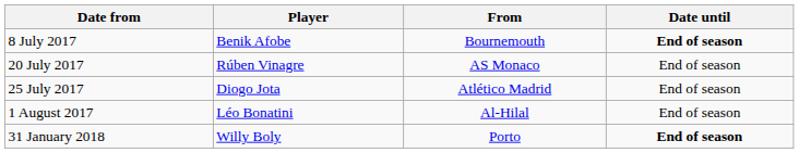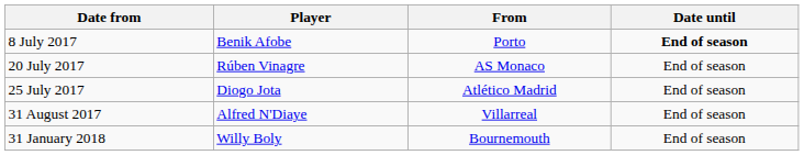8 July 2017 | From: Bournemouth -> Porto
- row: 1 August 2017 | Léo Bonatini | Al-Hilal | End of season
+ row: 31 August 2017 | Alfred N'Diaye | Villarreal | End of season
31 January 2018 | From: Porto -> Bournemouth
31 January 2018 | Date until: bold -> normal
